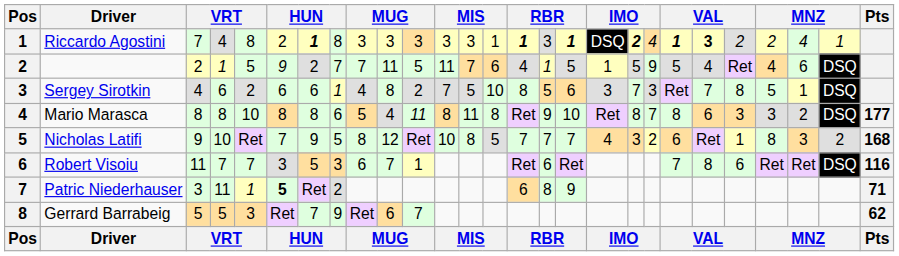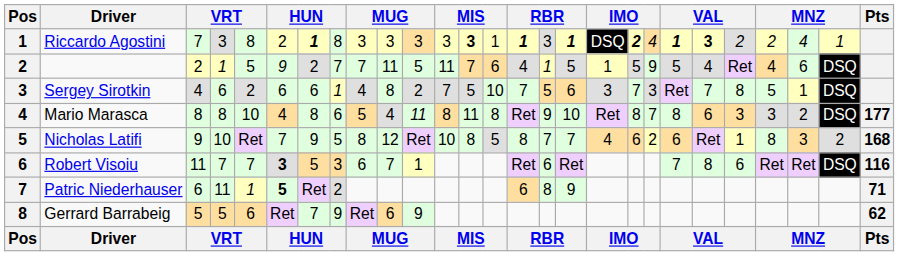Riccardo Agostini | column 4: 4 -> 3
Riccardo Agostini | column 13: normal -> bold
Sergey Sirotkin | column 15: 8 -> 7
Mario Marasca | column 6: 8 -> 4
Nicholas Latifi | column 15: 7 -> 8
Nicholas Latifi | column 19: 3 -> 6
Robert Visoiu | column 6: normal -> bold
Patric Niederhauser | column 3: 3 -> 6
Gerrard Barrabeig | column 5: 3 -> 6
Gerrard Barrabeig | column 11: 7 -> 9
